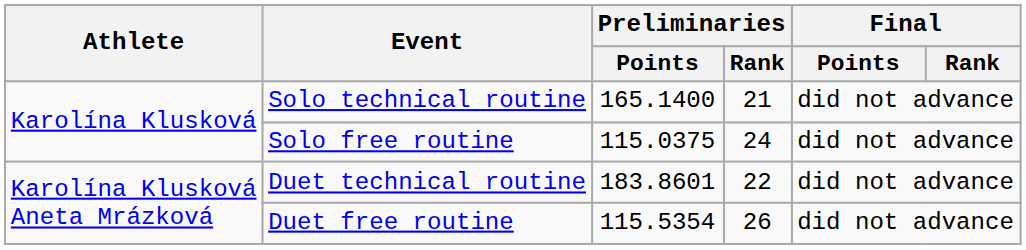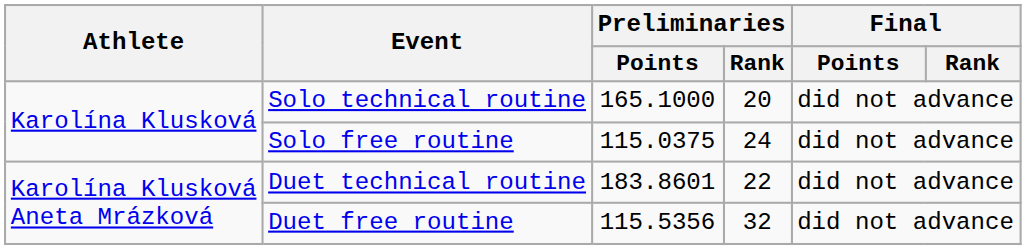Solo technical routine | Preliminaries / Points: 165.1400 -> 165.1000
Solo technical routine | Preliminaries / Rank: 21 -> 20
Duet free routine | Preliminaries / Points: 115.5354 -> 115.5356
Duet free routine | Preliminaries / Rank: 26 -> 32
